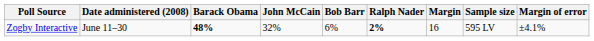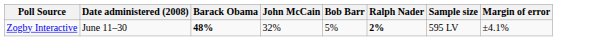- column: Margin | 16
Zogby Interactive | Bob Barr: 6% -> 5%
